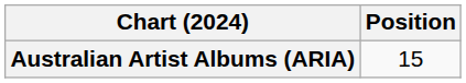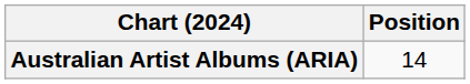Australian Artist Albums (ARIA) | Position: 15 -> 14
